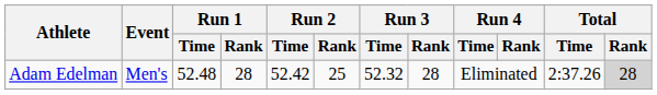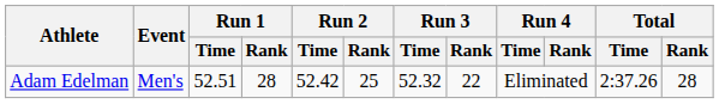Adam Edelman | Run 1 / Time: 52.48 -> 52.51
Adam Edelman | Run 3 / Rank: 28 -> 22
Adam Edelman | Total / Rank: lightgrey background -> no background
